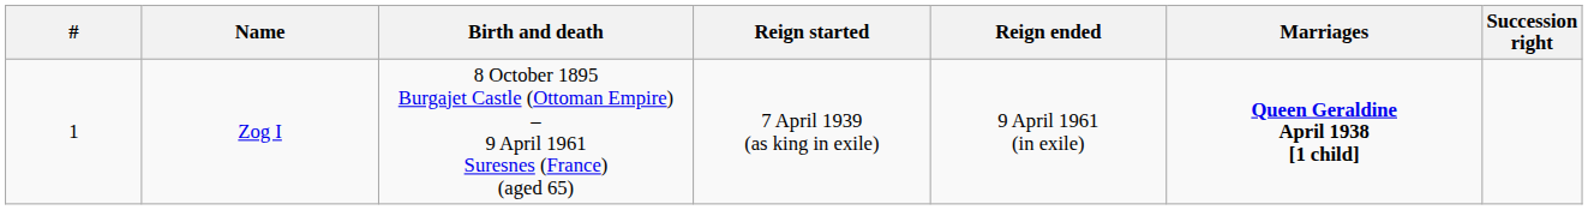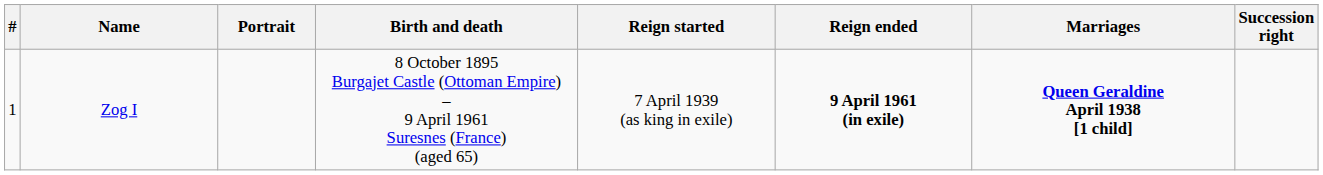+ column: Portrait
Zog I | Reign ended: normal -> bold
